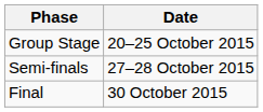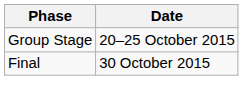- row: Semi-finals | 27–28 October 2015
